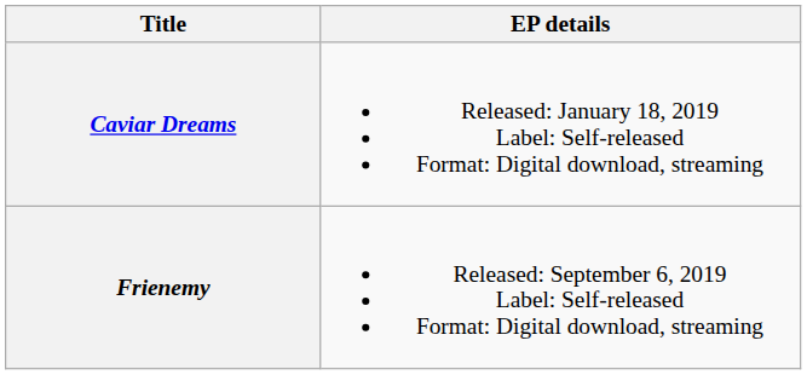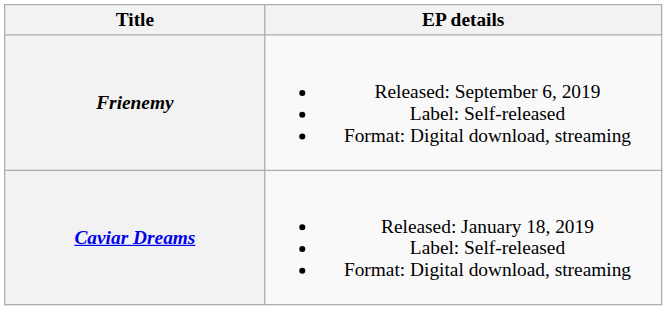rows swapped: Caviar Dreams <-> Frienemy
